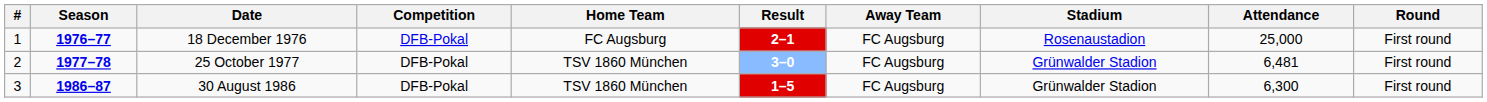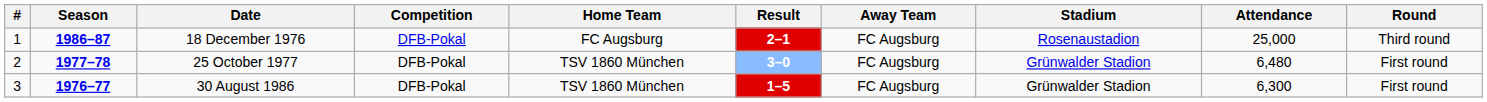18 December 1976 | Season: 1976–77 -> 1986–87
18 December 1976 | Round: First round -> Third round
25 October 1977 | Attendance: 6,481 -> 6,480
30 August 1986 | Season: 1986–87 -> 1976–77
